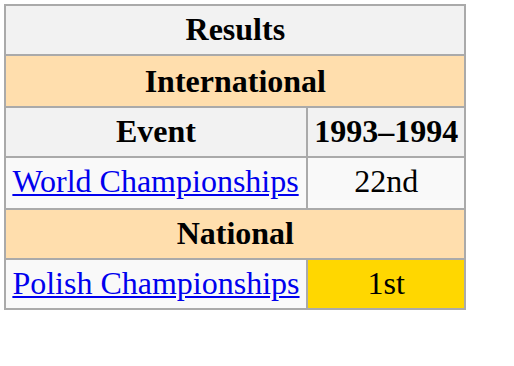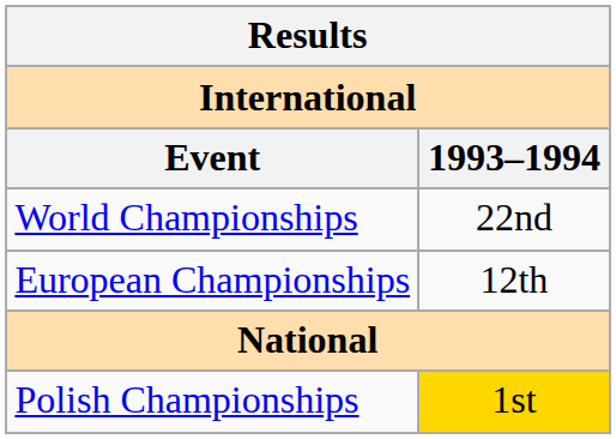+ row: European Championships | 12th
